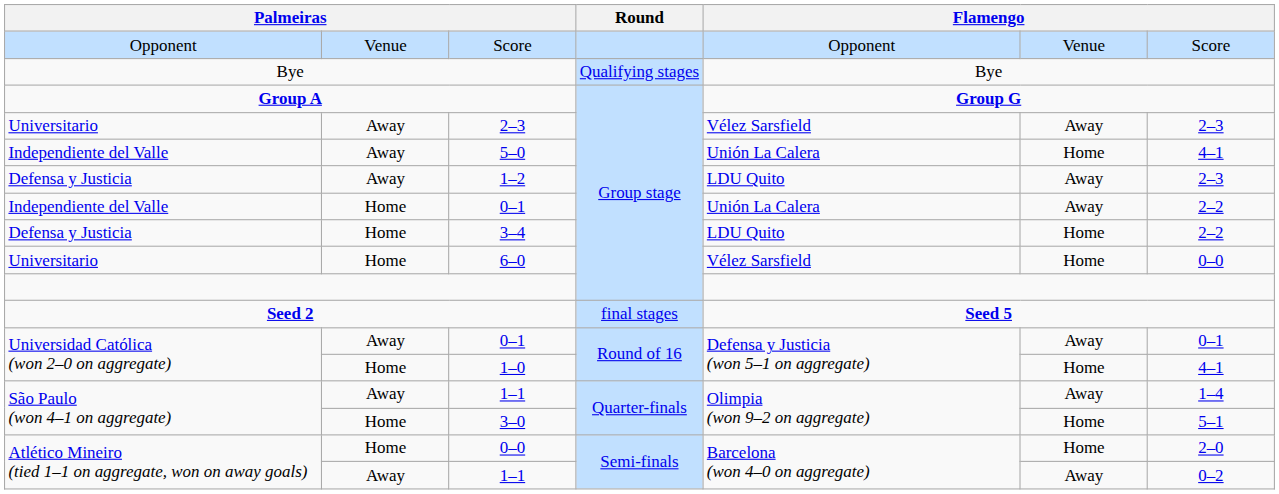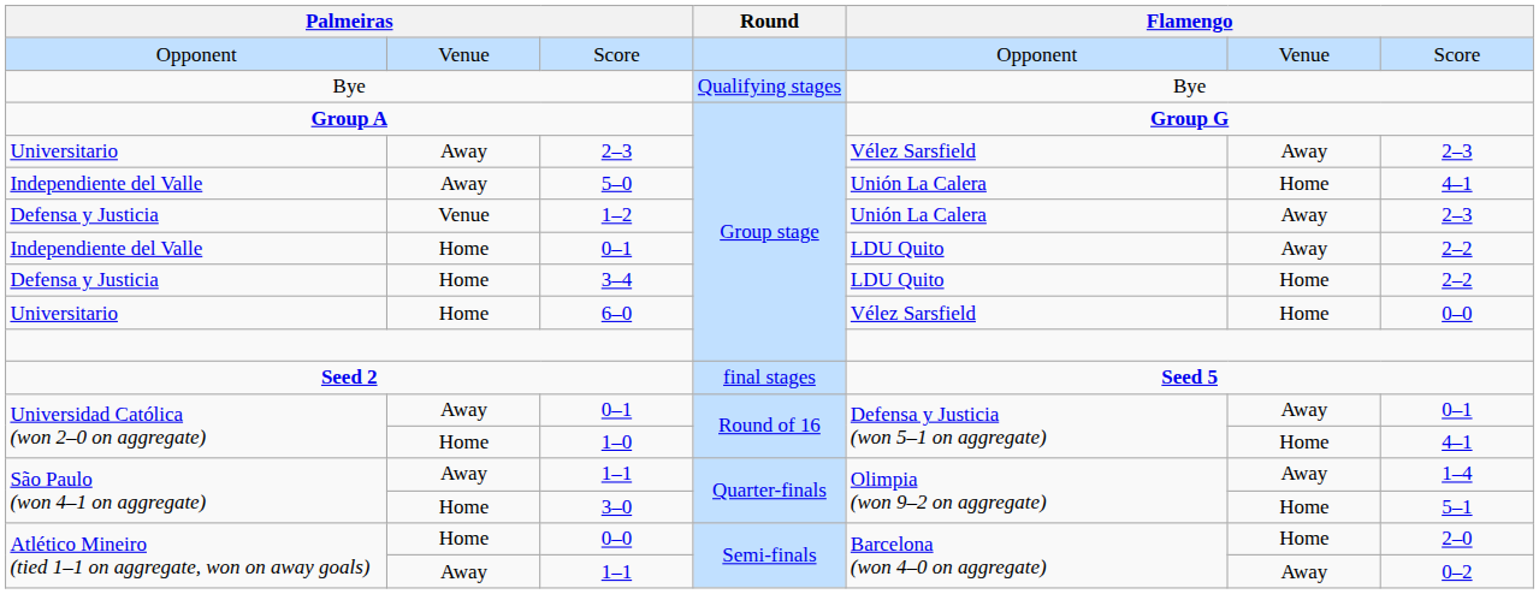1–2 | column 2: Away -> Venue
1–2 | column 5: LDU Quito -> Unión La Calera
Independiente del Valle / 0–1 | column 5: Unión La Calera -> LDU Quito
